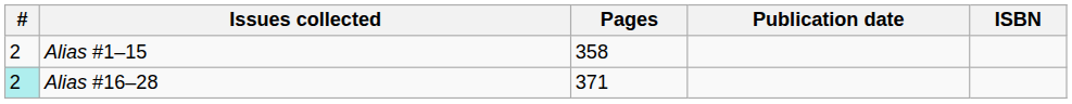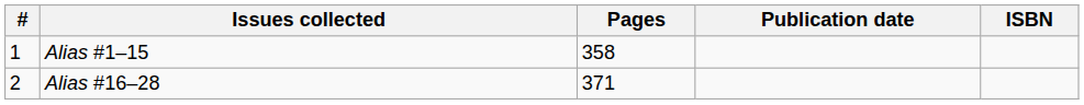Alias #1–15 | #: 2 -> 1
Alias #16–28 | #: paleturquoise background -> no background
